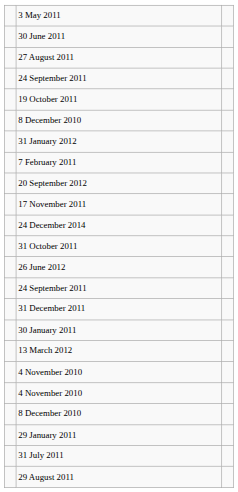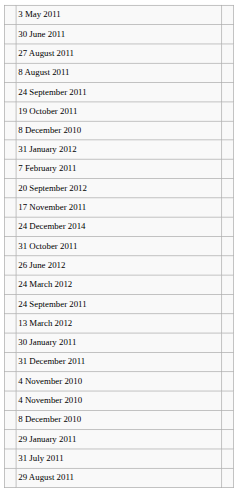+ row: 8 August 2011
+ row: 24 March 2012
rows swapped: 13 March 2012 <-> 31 December 2011
